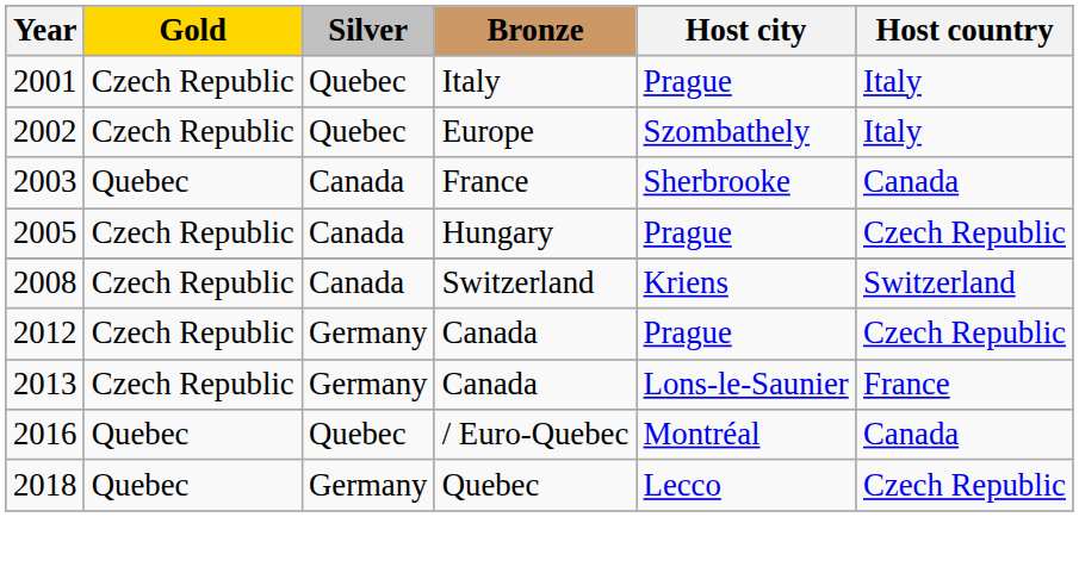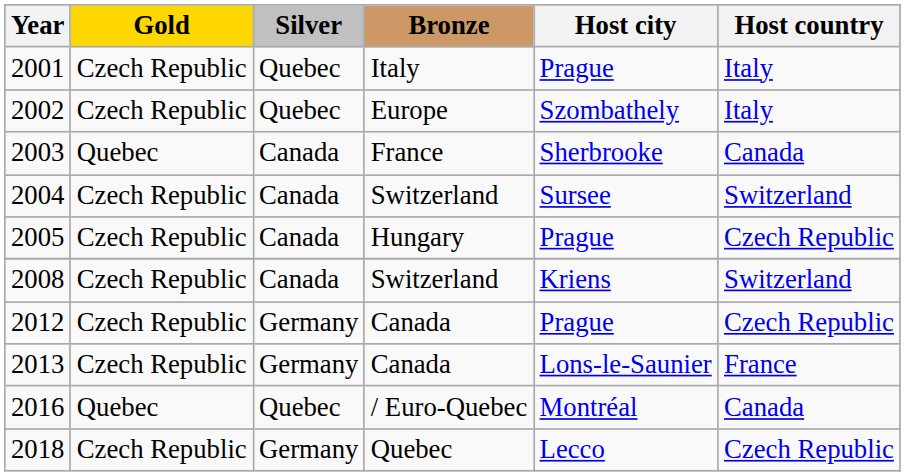+ row: 2004 | Czech Republic | Canada | Switzerland | Sursee | Switzerland
2018 | Gold: Quebec -> Czech Republic
